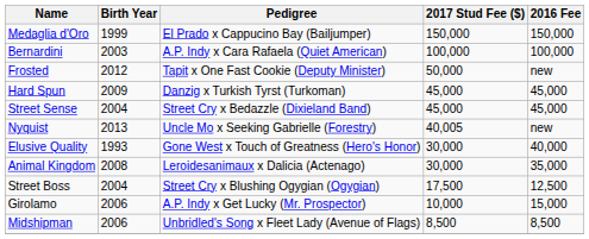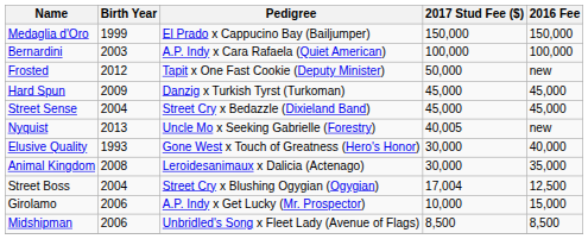Street Boss | 2017 Stud Fee ($): 17,500 -> 17,004
